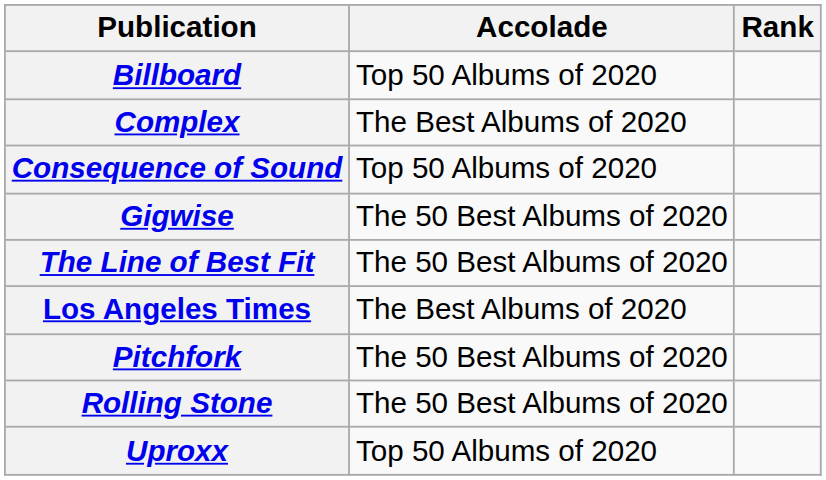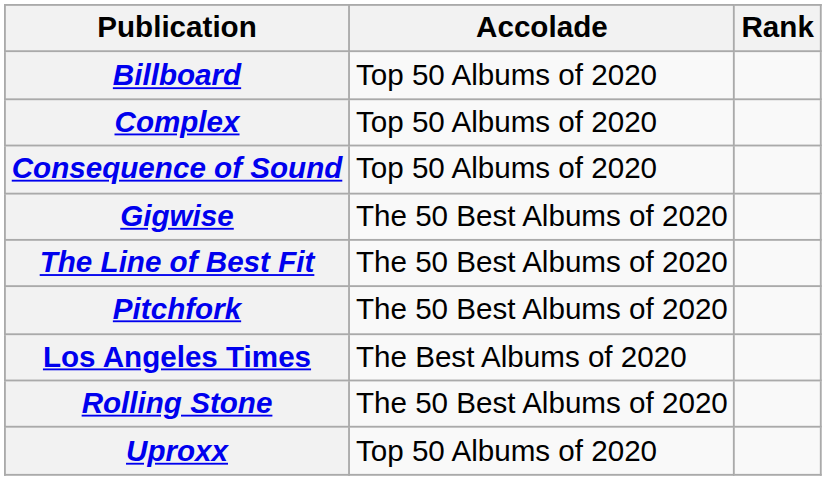Complex | Accolade: The Best Albums of 2020 -> Top 50 Albums of 2020
rows swapped: Los Angeles Times <-> Pitchfork
